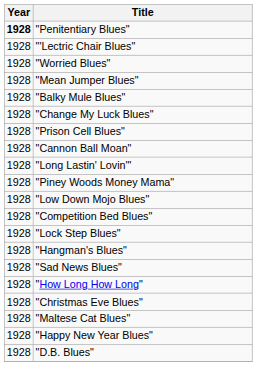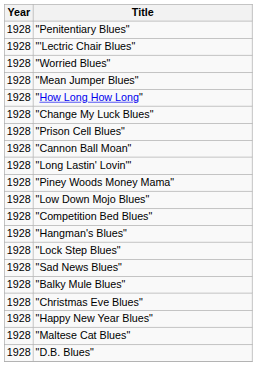"Penitentiary Blues" | Year: bold -> normal
rows swapped: "Balky Mule Blues" <-> "How Long How Long"
rows swapped: "Lock Step Blues" <-> "Hangman's Blues"
rows swapped: "Happy New Year Blues" <-> "Maltese Cat Blues"
